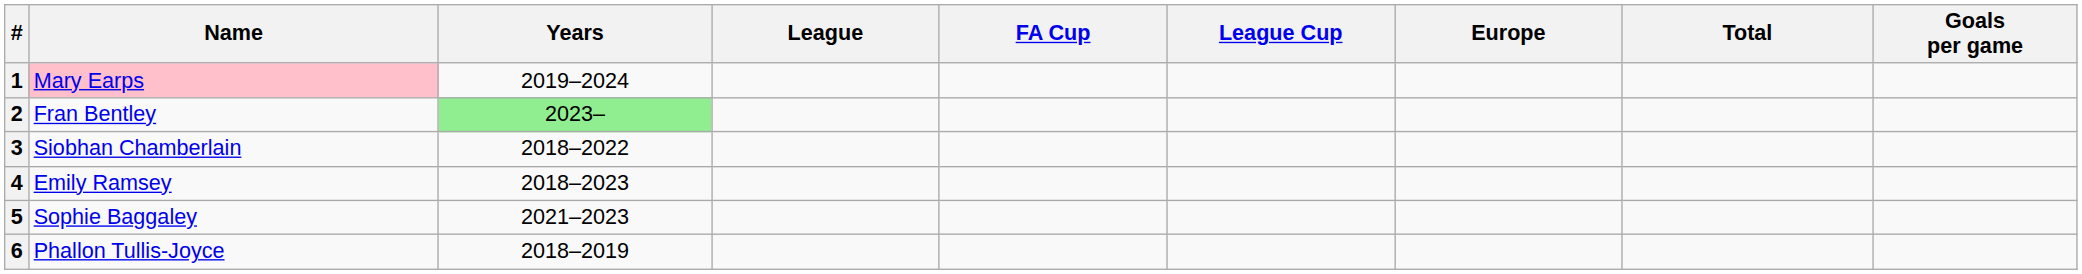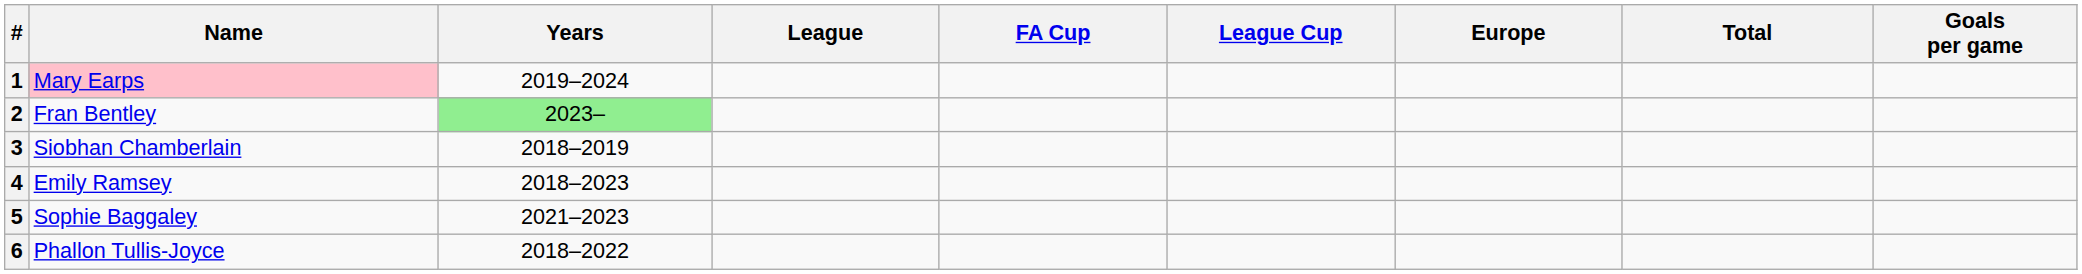3 | Years: 2018–2022 -> 2018–2019
6 | Years: 2018–2019 -> 2018–2022
